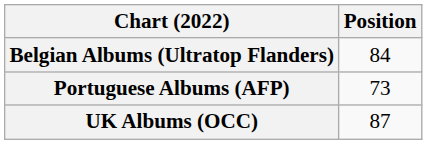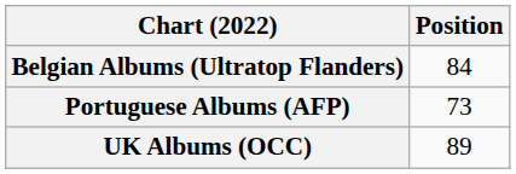UK Albums (OCC) | Position: 87 -> 89
